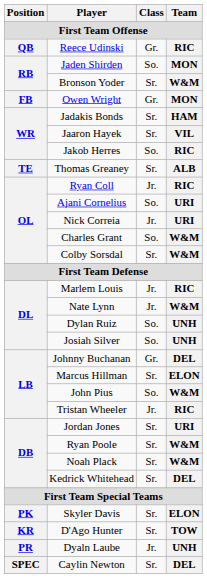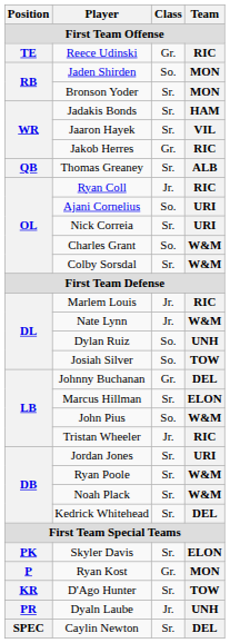Reece Udinski | Position: QB -> TE
Bronson Yoder | Team: W&M -> MON
- row: FB | Owen Wright | Gr. | MON
Jakob Herres | Class: So. -> Gr.
Thomas Greaney | Position: TE -> QB
Nick Correia | Class: Jr. -> Sr.
Josiah Silver | Team: UNH -> TOW
+ row: P | Ryan Kost | Gr. | MON
